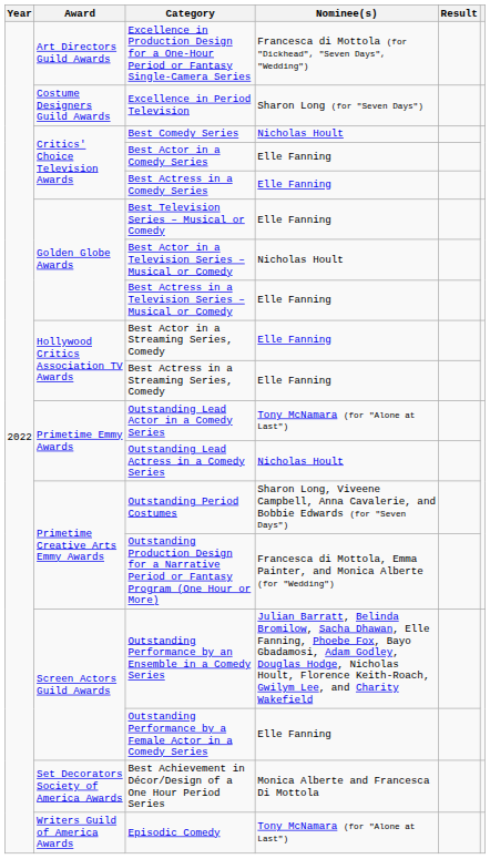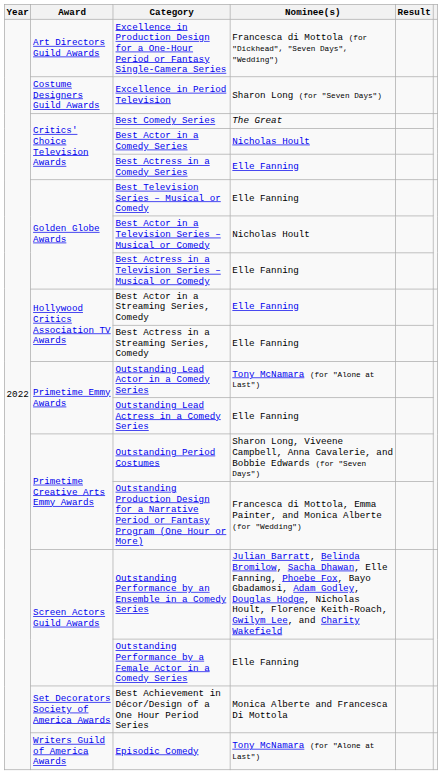Best Comedy Series | Nominee(s): Nicholas Hoult -> The Great
Best Actor in a Comedy Series | Nominee(s): Elle Fanning -> Nicholas Hoult
Outstanding Lead Actress in a Comedy Series | Nominee(s): Nicholas Hoult -> Elle Fanning
